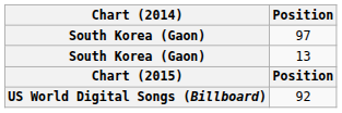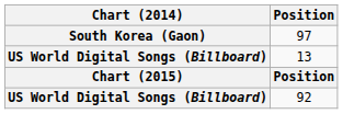13 | Chart (2014): South Korea (Gaon) -> US World Digital Songs (Billboard)
